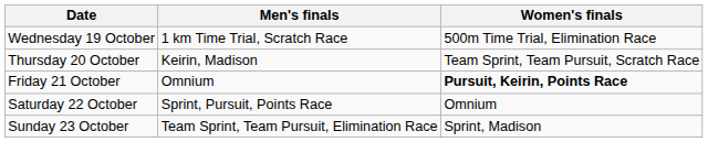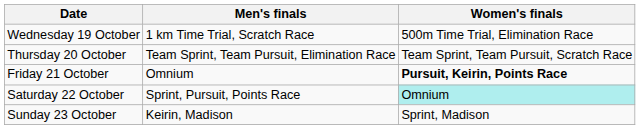Thursday 20 October | Men's finals: Keirin, Madison -> Team Sprint, Team Pursuit, Elimination Race
Saturday 22 October | Women's finals: no background -> paleturquoise background
Sunday 23 October | Men's finals: Team Sprint, Team Pursuit, Elimination Race -> Keirin, Madison
